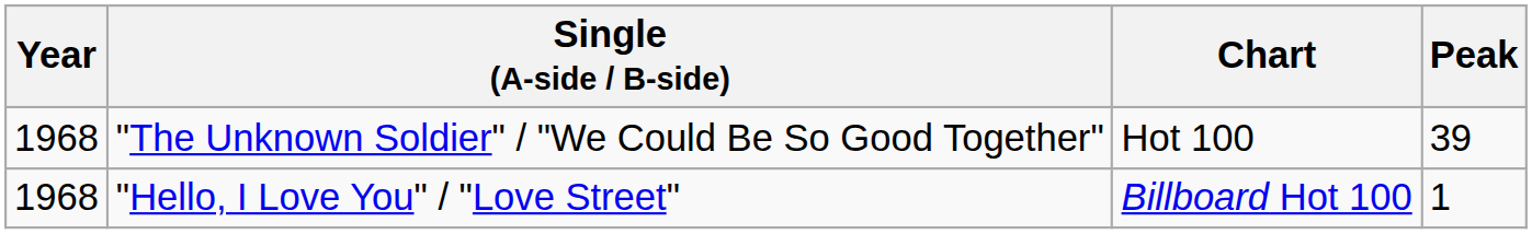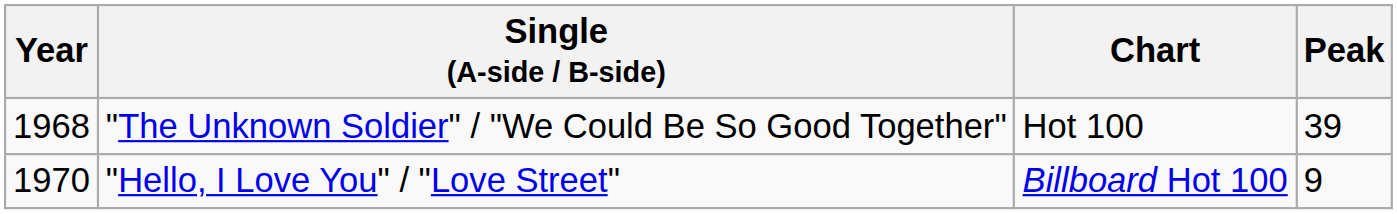"Hello, I Love You" / "Love Street" | Year: 1968 -> 1970
"Hello, I Love You" / "Love Street" | Peak: 1 -> 9
